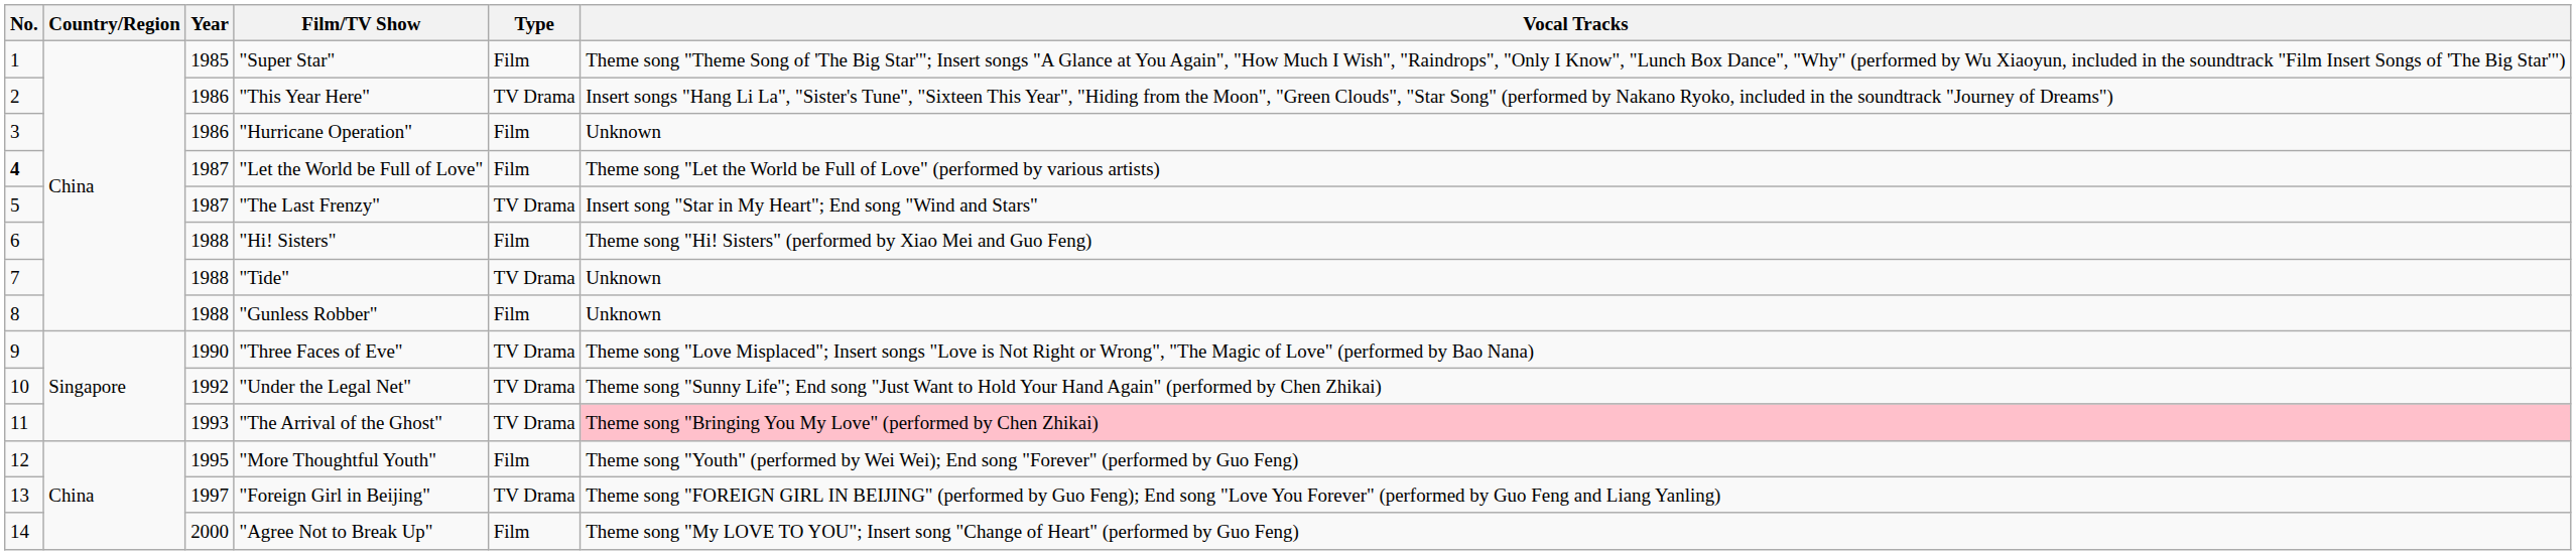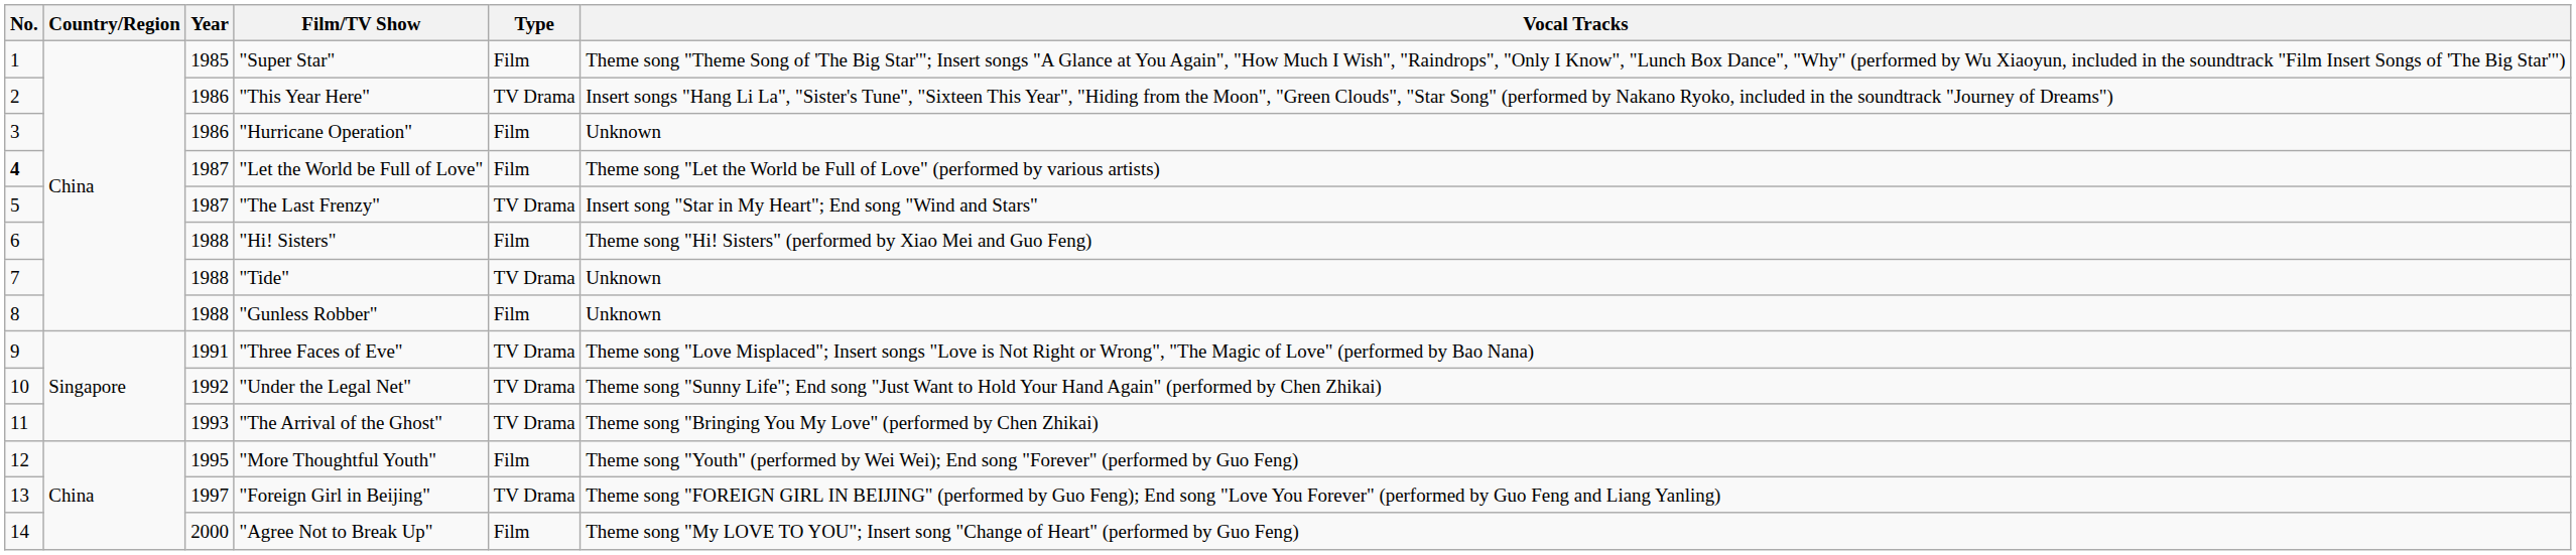"Three Faces of Eve" | Year: 1990 -> 1991
"The Arrival of the Ghost" | Vocal Tracks: pink background -> no background
